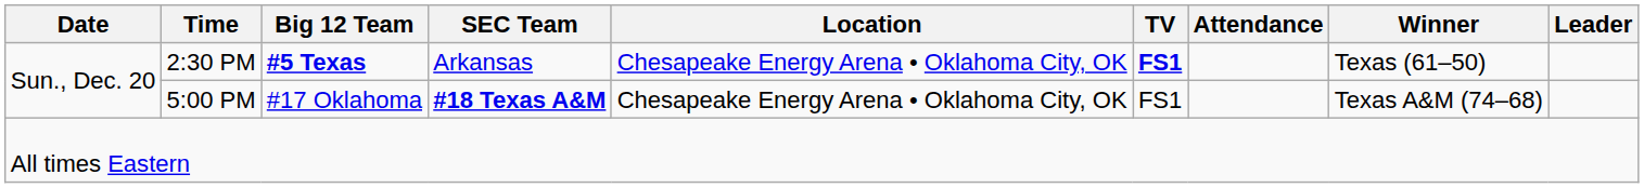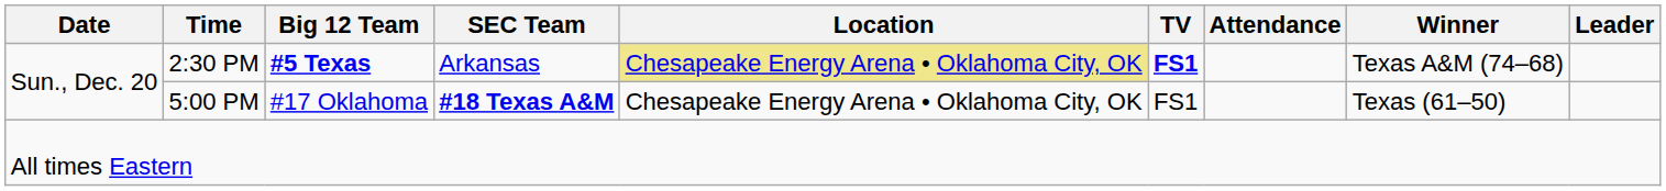2:30 PM | Location: no background -> khaki background
2:30 PM | Winner: Texas (61–50) -> Texas A&M (74–68)
5:00 PM | Winner: Texas A&M (74–68) -> Texas (61–50)
